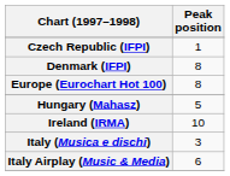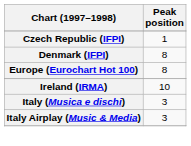- row: Hungary (Mahasz) | 5
Italy Airplay (Music & Media) | Peak position: 6 -> 3
